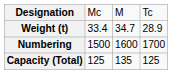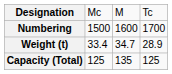rows swapped: Numbering <-> Weight (t)
